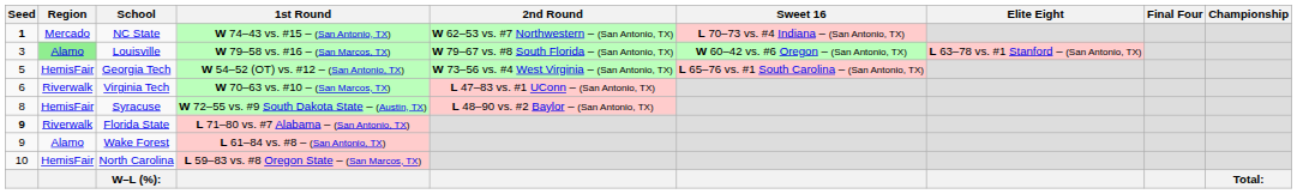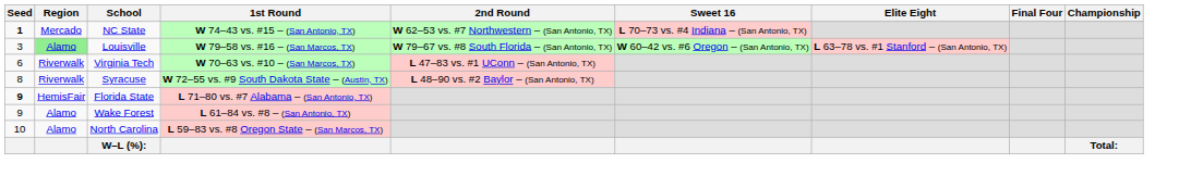- row: 5 | HemisFair | Georgia Tech | W 54–52 (OT) vs. #12 – (San Antonio, TX) | W 73–56 vs. #4 West Virginia – (San Antonio, TX) | L 65–76 vs. #1 South Carolina – (San Antonio, TX)
Syracuse | Region: HemisFair -> Riverwalk
Florida State | Region: Riverwalk -> HemisFair
North Carolina | Region: HemisFair -> Alamo
